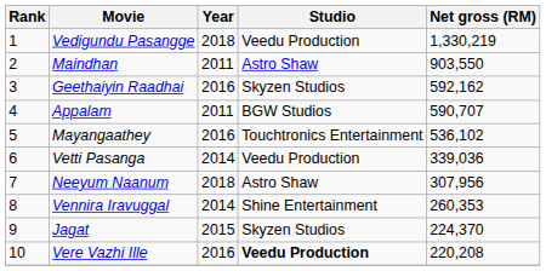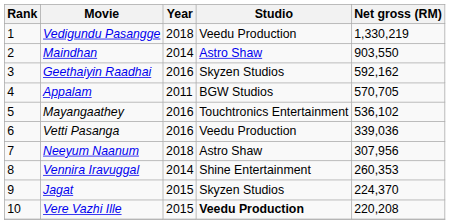Maindhan | Year: 2011 -> 2014
Appalam | Net gross (RM): 590,707 -> 570,705
Vetti Pasanga | Year: 2014 -> 2016
Vere Vazhi Ille | Year: 2016 -> 2015
